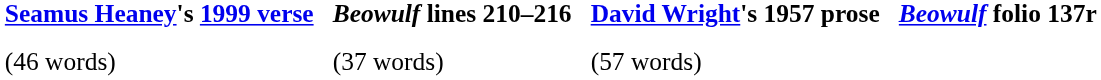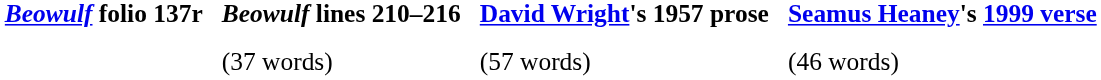columns swapped: Beowulf folio 137r <-> Seamus Heaney's 1999 verse
